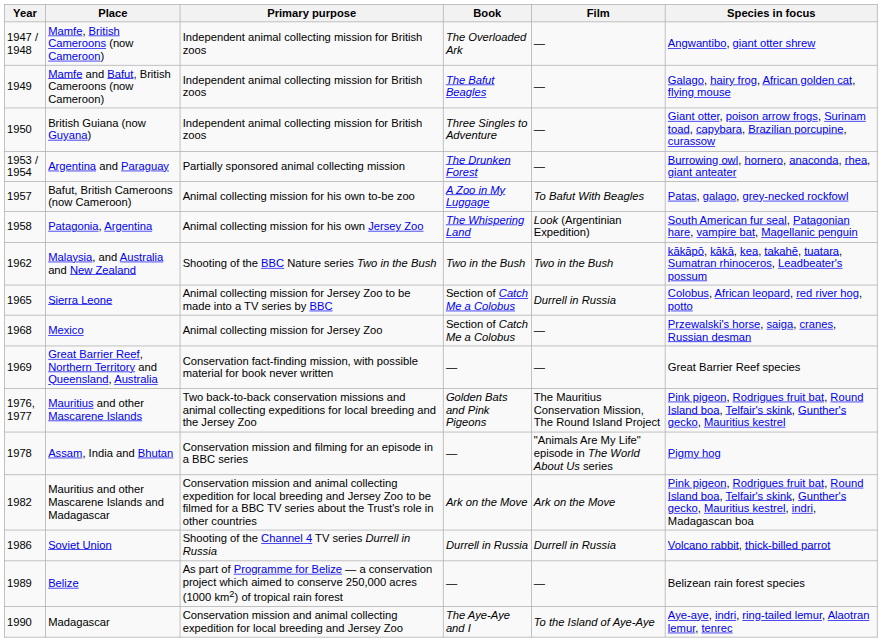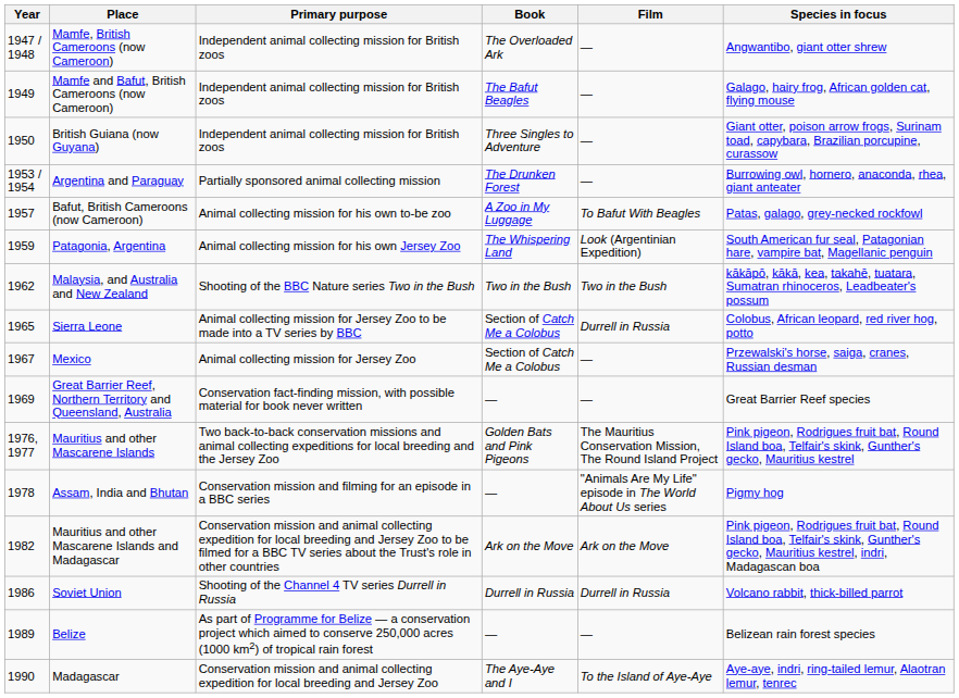Patagonia, Argentina | Year: 1958 -> 1959
Mexico | Year: 1968 -> 1967
